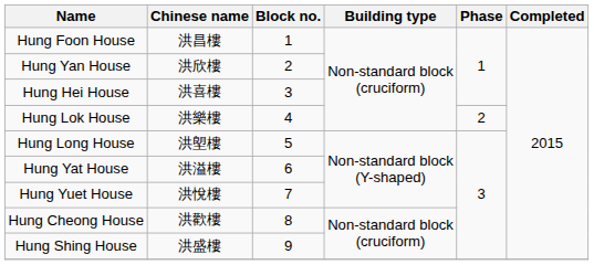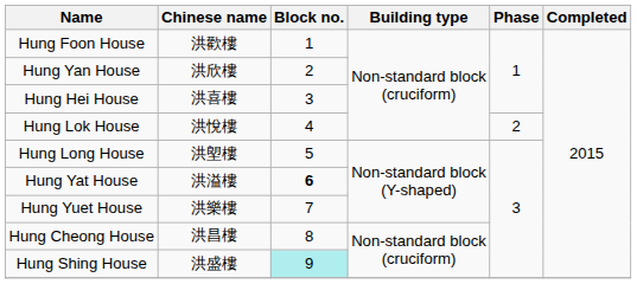Hung Foon House | Chinese name: 洪昌樓 -> 洪歡樓
Hung Lok House | Chinese name: 洪樂樓 -> 洪悅樓
Hung Yat House | Block no.: normal -> bold
Hung Yuet House | Chinese name: 洪悅樓 -> 洪樂樓
Hung Cheong House | Chinese name: 洪歡樓 -> 洪昌樓
Hung Shing House | Block no.: no background -> paleturquoise background
